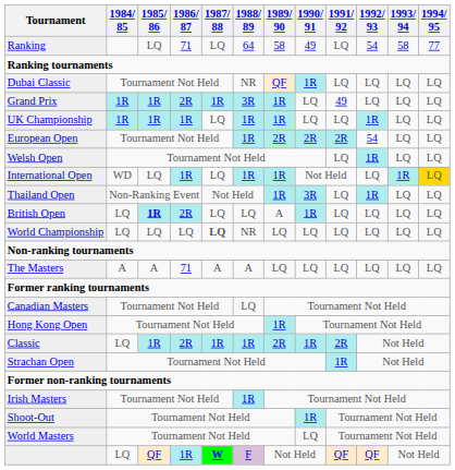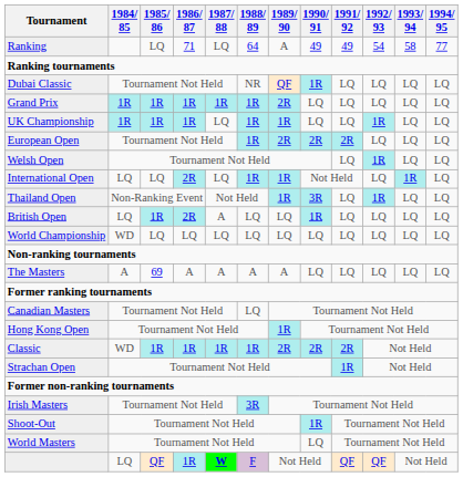Ranking | 1989/ 90: 58 -> A
Ranking | 1991/ 92: LQ -> 49
Grand Prix | 1986/ 87: 2R -> 1R
Grand Prix | 1988/ 89: 3R -> 1R
Grand Prix | 1989/ 90: 1R -> 2R
Grand Prix | 1991/ 92: 49 -> LQ
European Open | 1992/ 93: 54 -> LQ
International Open | 1984/ 85: WD -> LQ
International Open | 1986/ 87: 1R -> 2R
International Open | 1994/ 95: gold background -> no background
British Open | 1985/ 86: bold -> normal
British Open | 1987/ 88: LQ -> A
British Open | 1989/ 90: A -> LQ
World Championship | 1984/ 85: LQ -> WD
World Championship | 1987/ 88: bold -> normal
World Championship | 1988/ 89: NR -> LQ
The Masters | 1985/ 86: A -> 69
The Masters | 1986/ 87: 71 -> A
The Masters | 1989/ 90: LQ -> A
Classic | 1984/ 85: LQ -> WD
Classic | 1986/ 87: 2R -> 1R
Classic | 1990/ 91: 1R -> 2R
Irish Masters | 1988/ 89: 1R -> 3R
